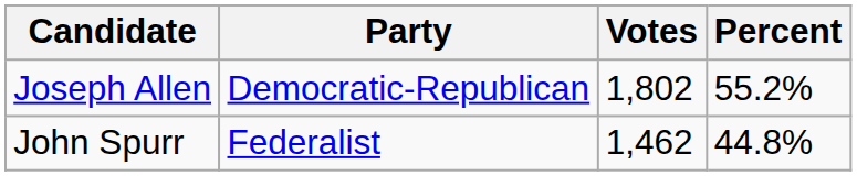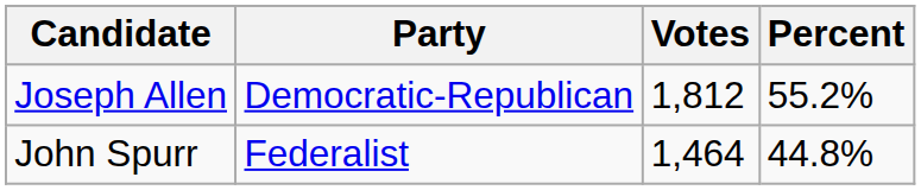Joseph Allen | Votes: 1,802 -> 1,812
John Spurr | Votes: 1,462 -> 1,464
